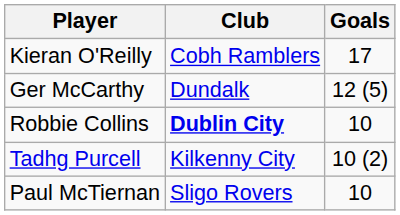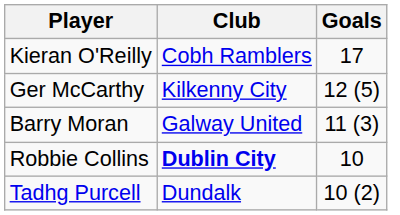Ger McCarthy | Club: Dundalk -> Kilkenny City
+ row: Barry Moran | Galway United | 11 (3)
Tadhg Purcell | Club: Kilkenny City -> Dundalk
- row: Paul McTiernan | Sligo Rovers | 10
